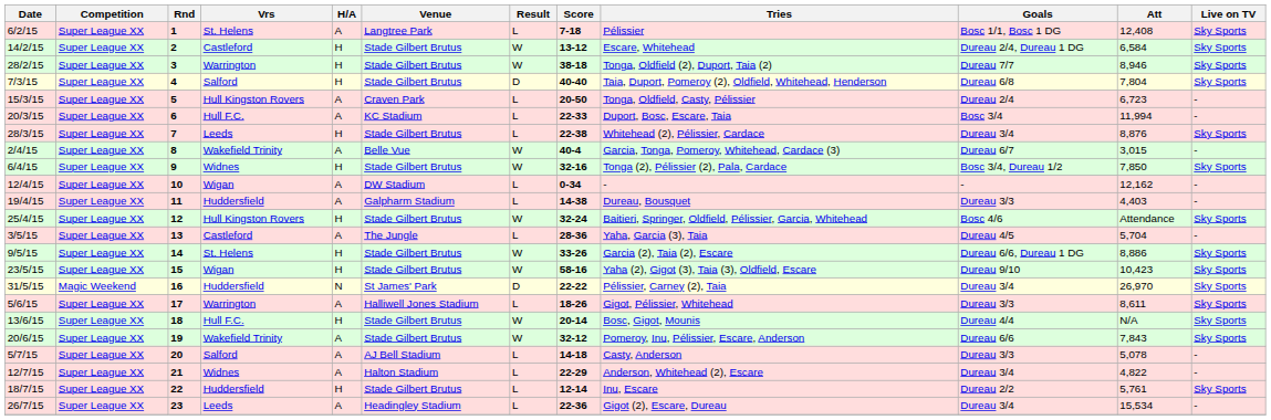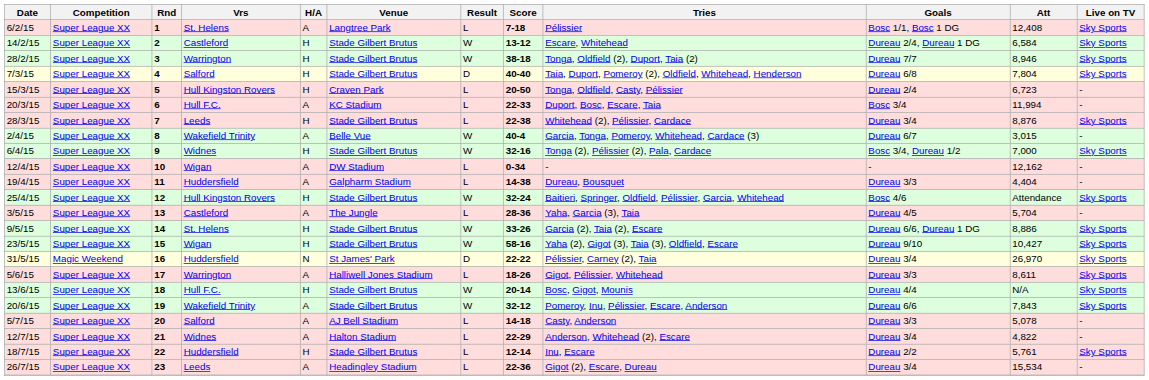15/3/15 | H/A: A -> H
6/4/15 | Att: 7,850 -> 7,000
19/4/15 | Att: 4,403 -> 4,404
23/5/15 | Att: 10,423 -> 10,427
